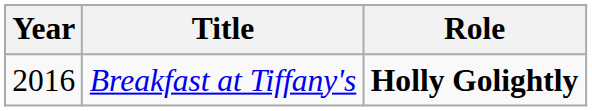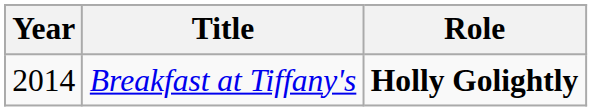Breakfast at Tiffany's | Year: 2016 -> 2014
